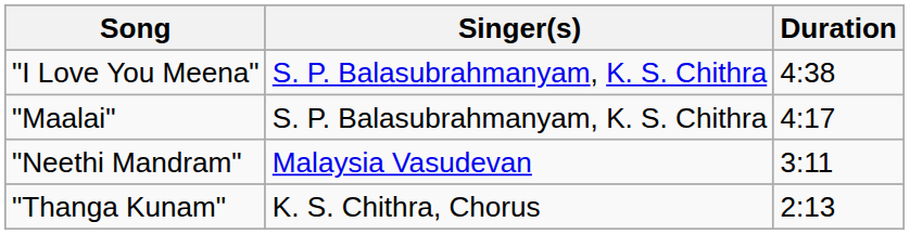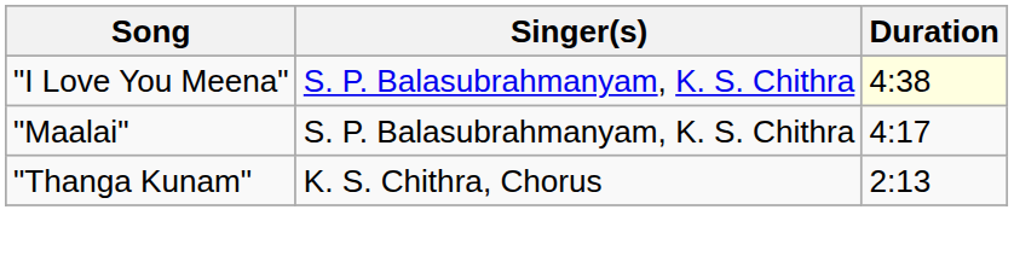"I Love You Meena" | Duration: no background -> lightyellow background
- row: "Neethi Mandram" | Malaysia Vasudevan | 3:11
